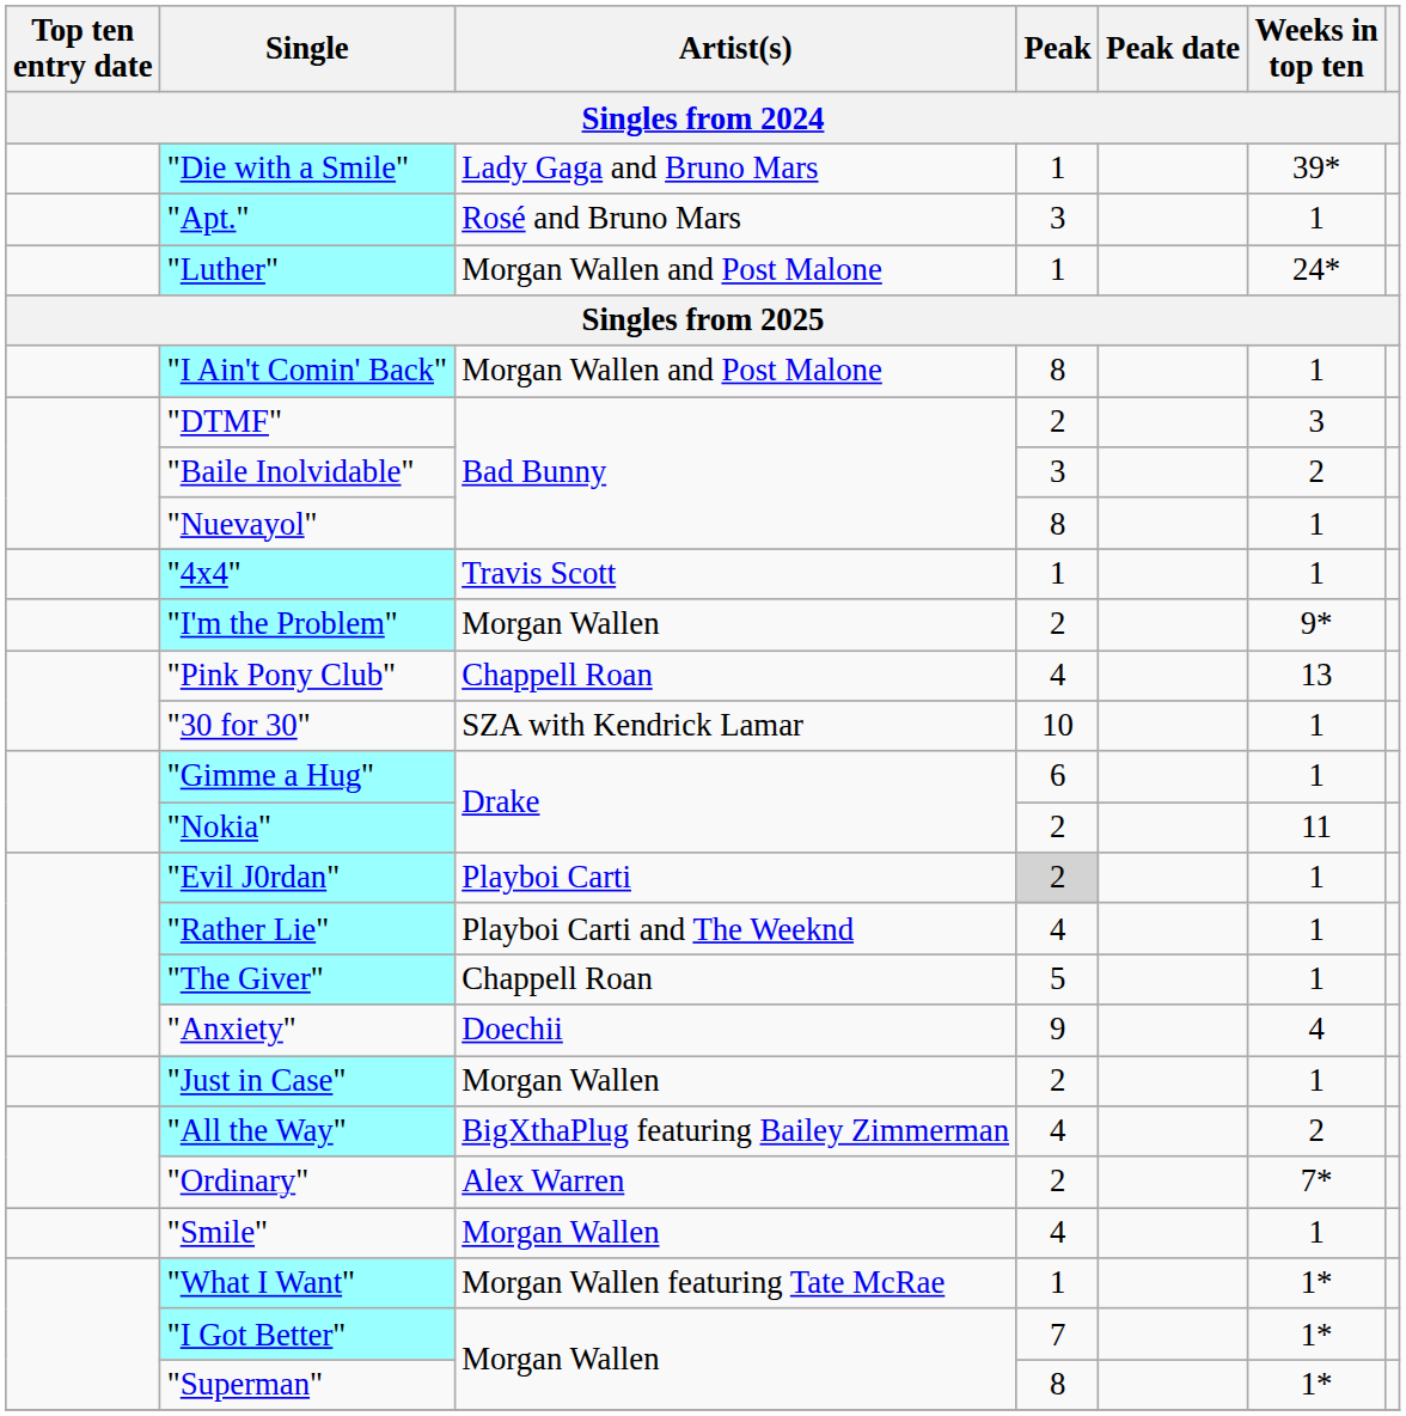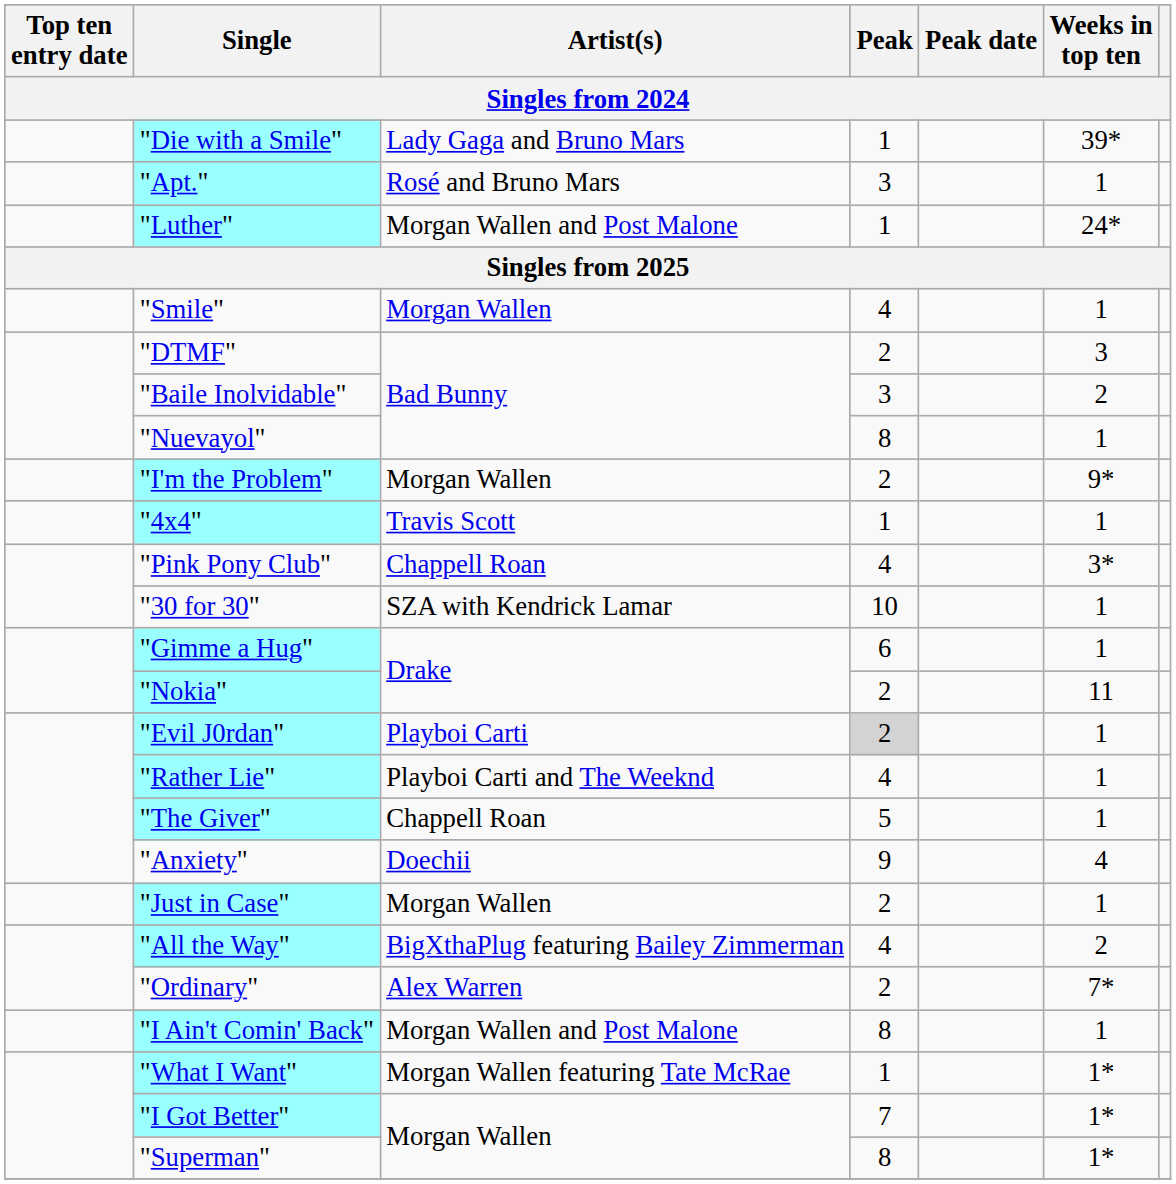rows swapped: "Smile" <-> "I Ain't Comin' Back"
rows swapped: "4x4" <-> "I'm the Problem"
"Pink Pony Club" | Weeks in top ten: 13 -> 3*
